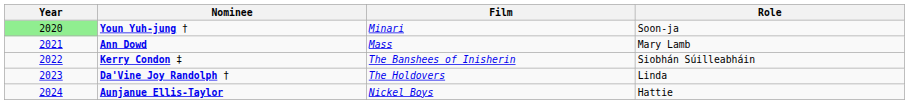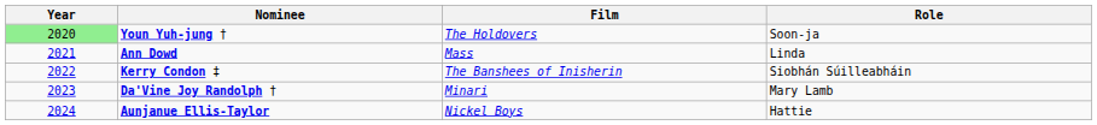Youn Yuh-jung † | Film: Minari -> The Holdovers
Ann Dowd | Role: Mary Lamb -> Linda
Da'Vine Joy Randolph † | Film: The Holdovers -> Minari
Da'Vine Joy Randolph † | Role: Linda -> Mary Lamb
